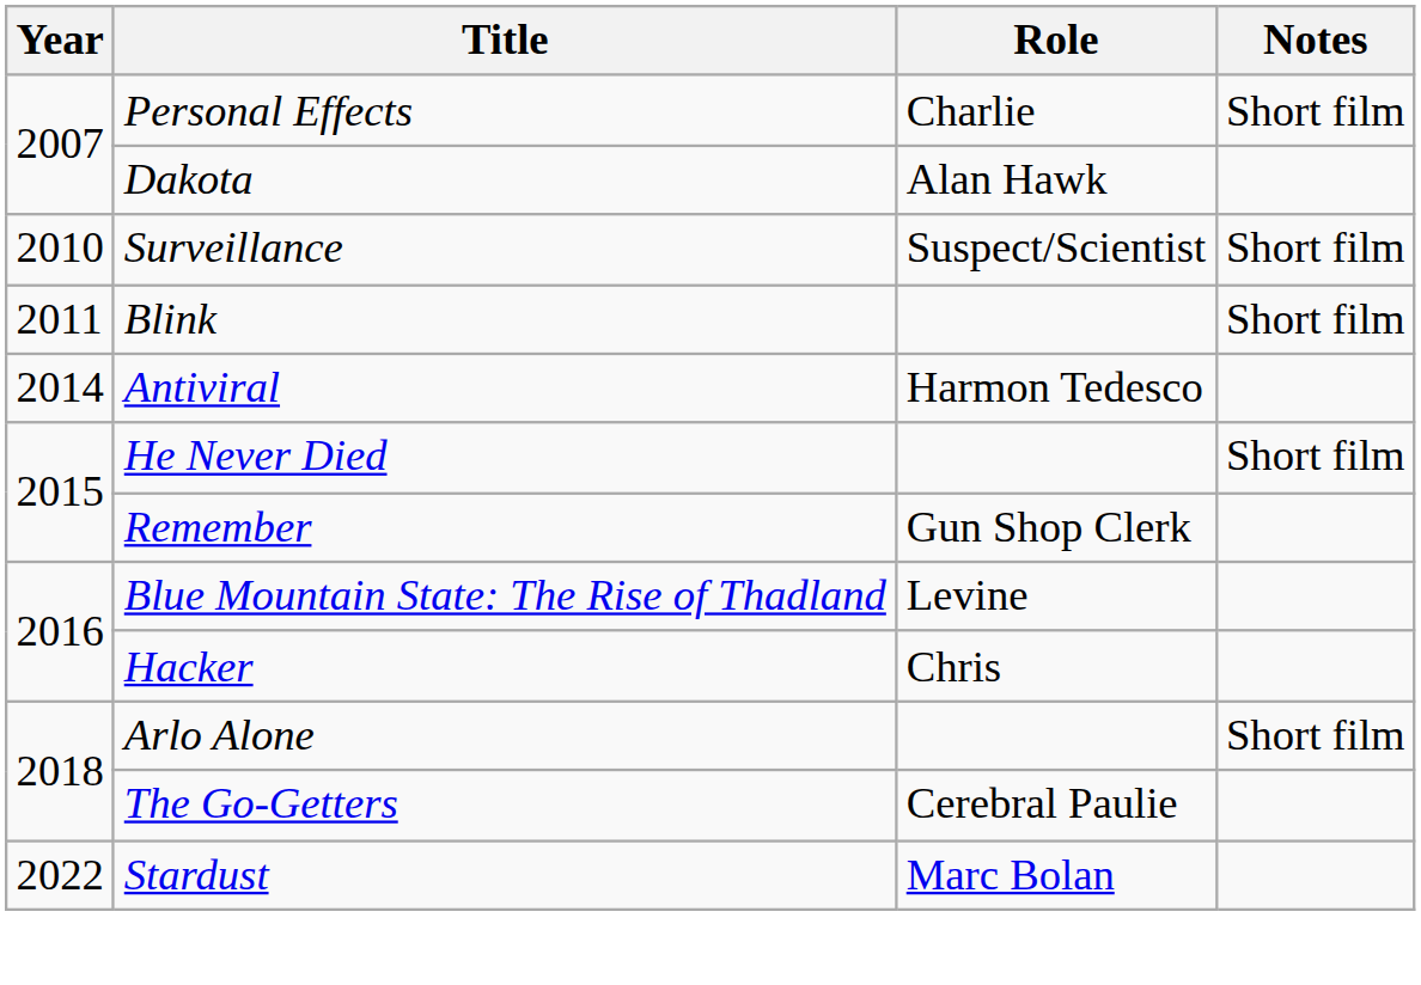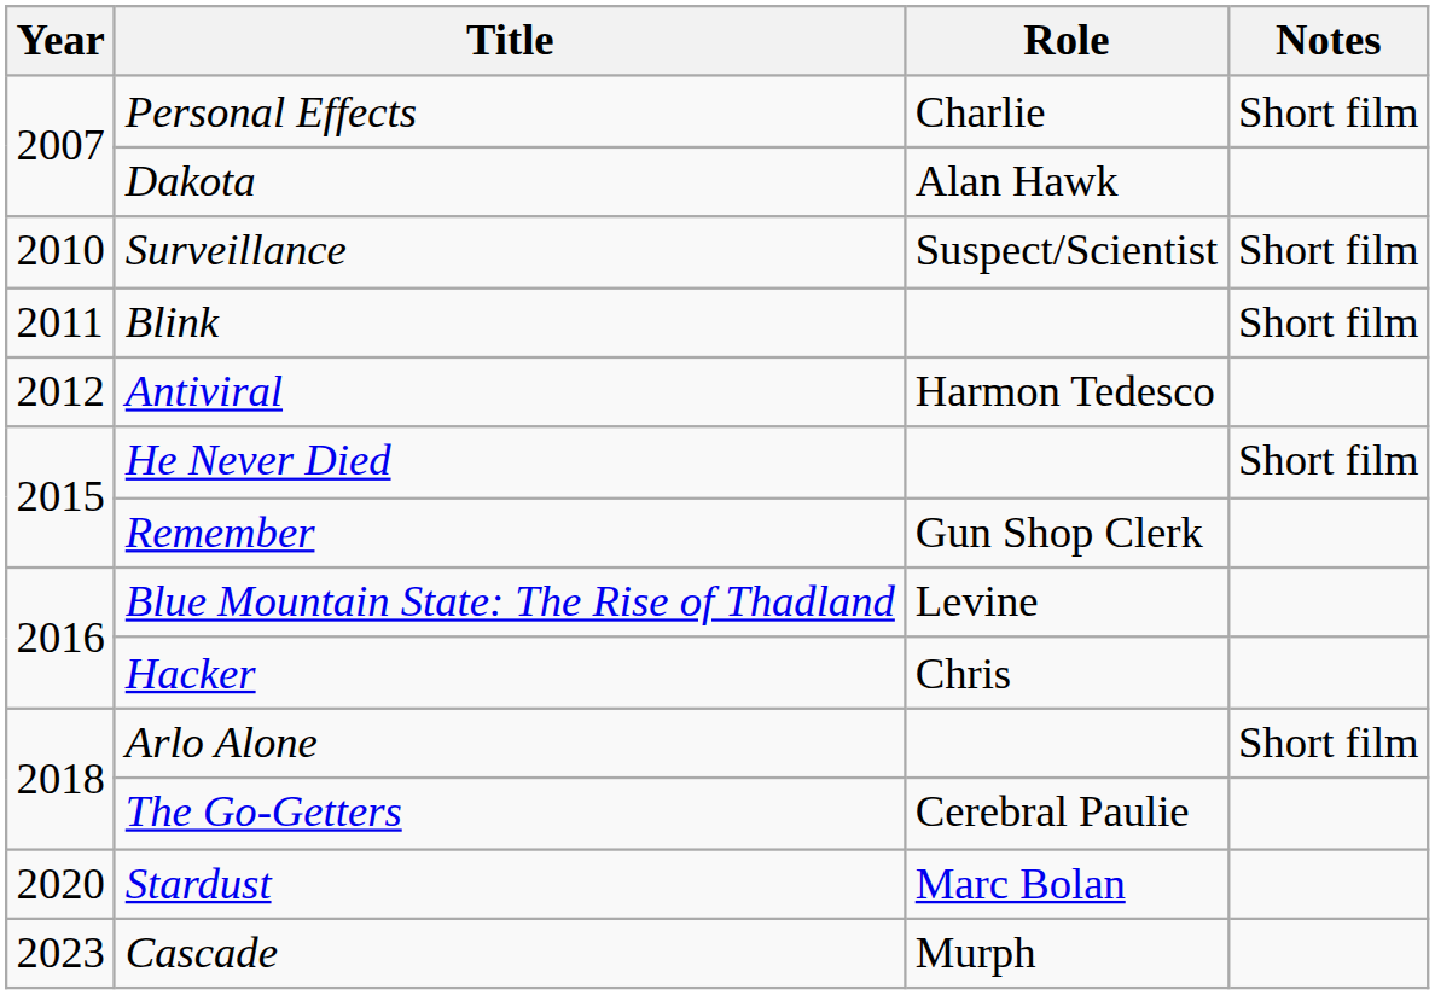Antiviral | Year: 2014 -> 2012
Stardust | Year: 2022 -> 2020
+ row: 2023 | Cascade | Murph
